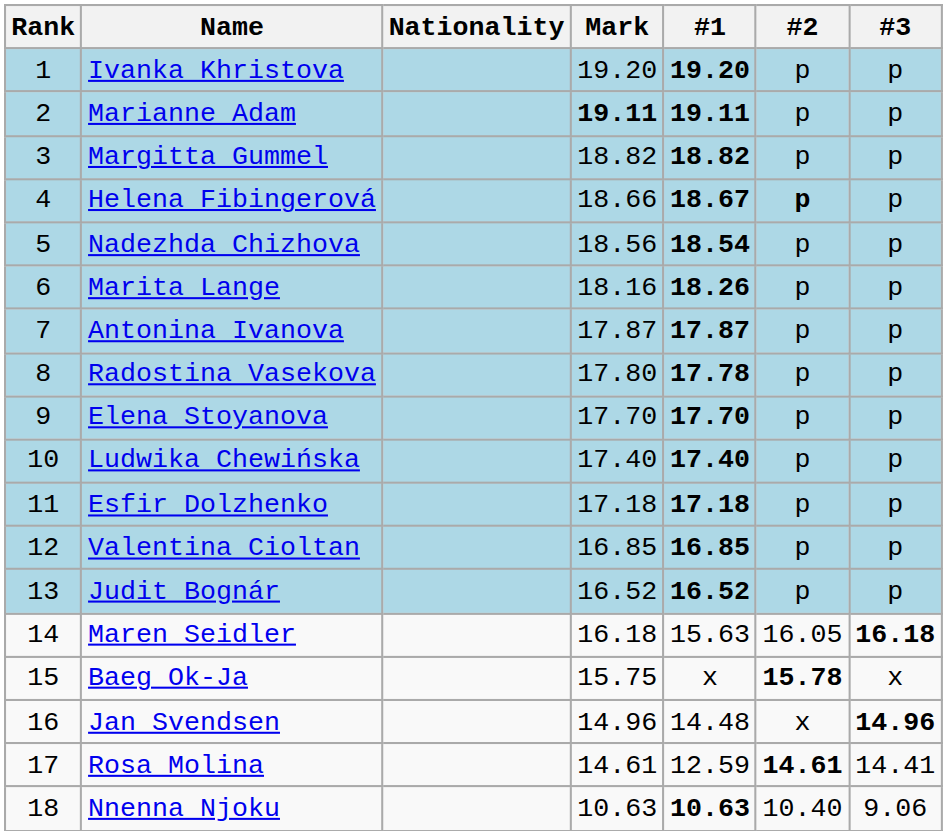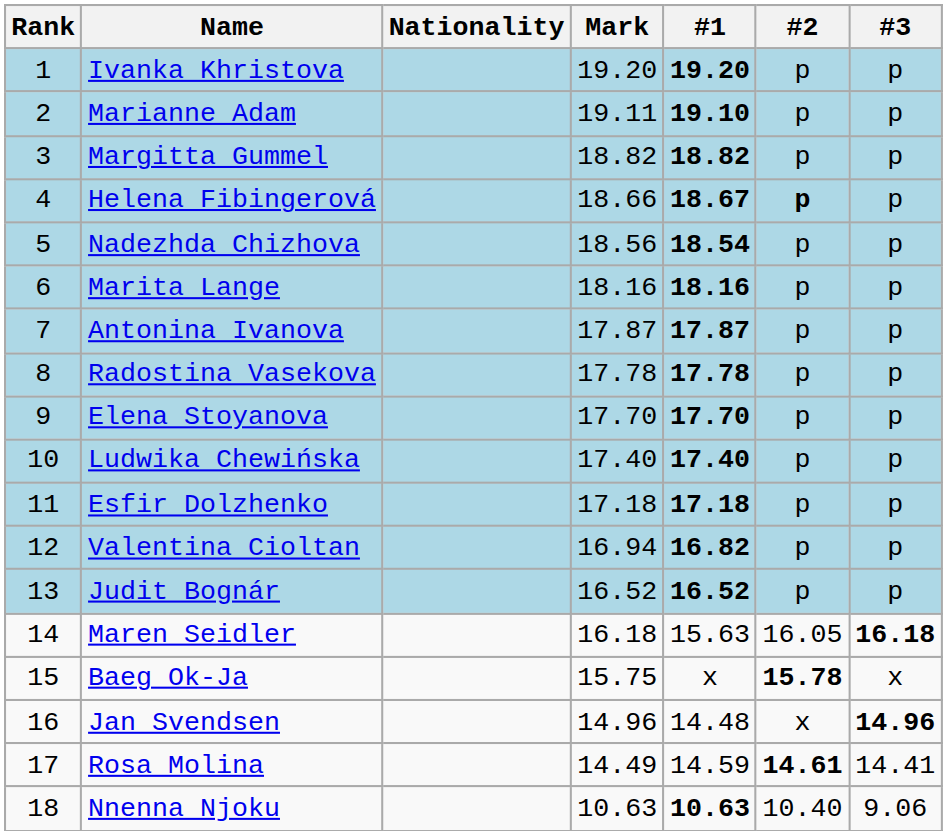Marianne Adam | Mark: bold -> normal
Marianne Adam | #1: 19.11 -> 19.10
Marita Lange | #1: 18.26 -> 18.16
Radostina Vasekova | Mark: 17.80 -> 17.78
Valentina Cioltan | Mark: 16.85 -> 16.94
Valentina Cioltan | #1: 16.85 -> 16.82
Rosa Molina | Mark: 14.61 -> 14.49
Rosa Molina | #1: 12.59 -> 14.59
